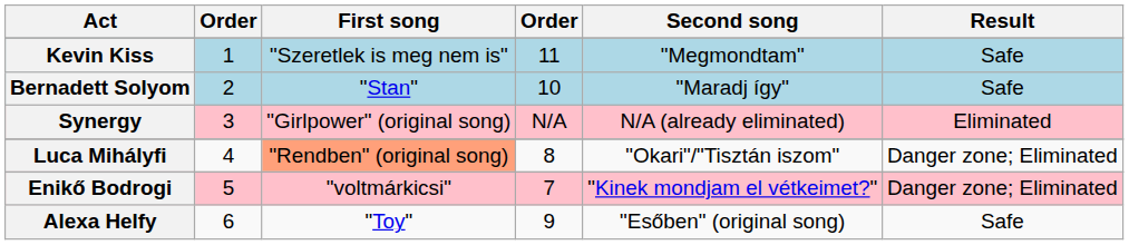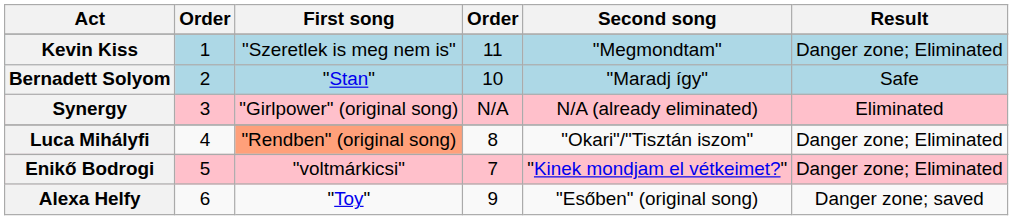Kevin Kiss | Result: Safe -> Danger zone; Eliminated
Alexa Helfy | Result: Safe -> Danger zone; saved
